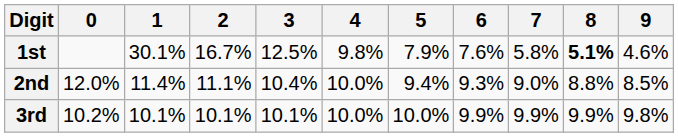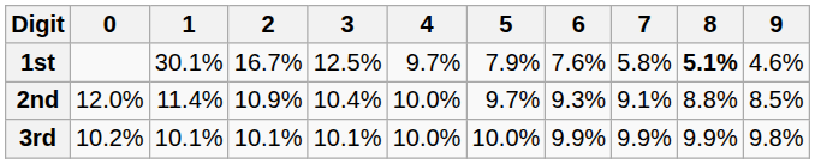1st | 4: 9.8% -> 9.7%
2nd | 2: 11.1% -> 10.9%
2nd | 5: 9.4% -> 9.7%
2nd | 7: 9.0% -> 9.1%
